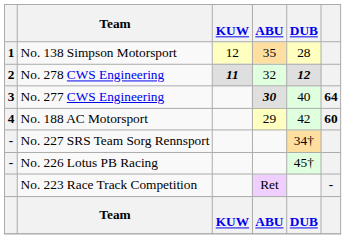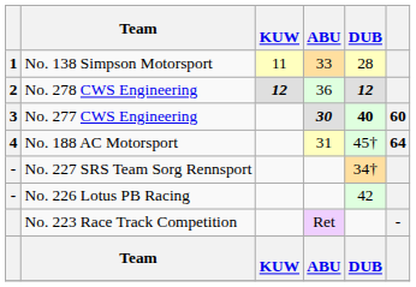No. 138 Simpson Motorsport | KUW: 12 -> 11
No. 138 Simpson Motorsport | ABU: 35 -> 33
No. 278 CWS Engineering | KUW: 11 -> 12
No. 278 CWS Engineering | ABU: 32 -> 36
No. 277 CWS Engineering | DUB: normal -> bold
No. 277 CWS Engineering | column 6: 64 -> 60
No. 188 AC Motorsport | ABU: 29 -> 31
No. 188 AC Motorsport | DUB: 42 -> 45†
No. 188 AC Motorsport | column 6: 60 -> 64
No. 226 Lotus PB Racing | DUB: 45† -> 42
